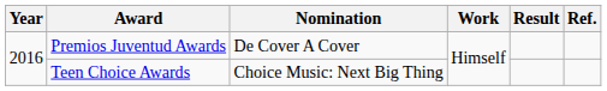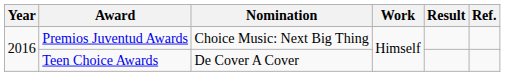Premios Juventud Awards | Nomination: De Cover A Cover -> Choice Music: Next Big Thing
Teen Choice Awards | Nomination: Choice Music: Next Big Thing -> De Cover A Cover
